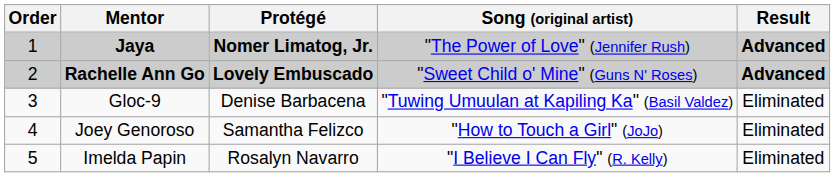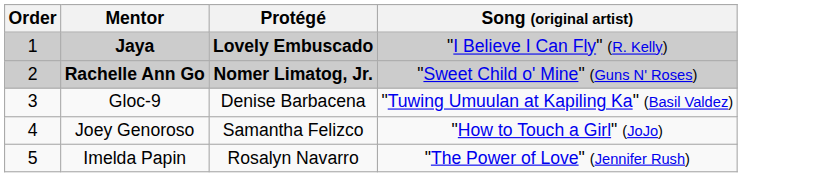- column: Result | Advanced | Advanced | Eliminated | Eliminated | Eliminated
Jaya | Protégé: Nomer Limatog, Jr. -> Lovely Embuscado
Jaya | Song (original artist): "The Power of Love" (Jennifer Rush) -> "I Believe I Can Fly" (R. Kelly)
Rachelle Ann Go | Protégé: Lovely Embuscado -> Nomer Limatog, Jr.
Imelda Papin | Song (original artist): "I Believe I Can Fly" (R. Kelly) -> "The Power of Love" (Jennifer Rush)
